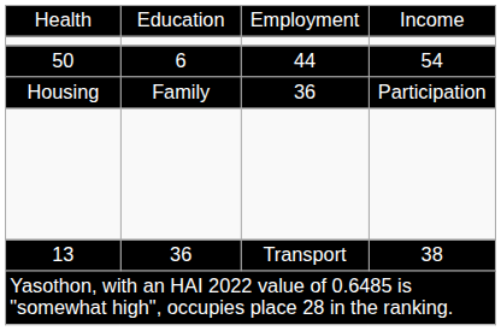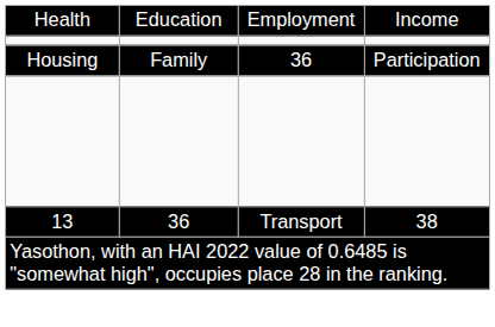- row: 50 | 6 | 44 | 54
